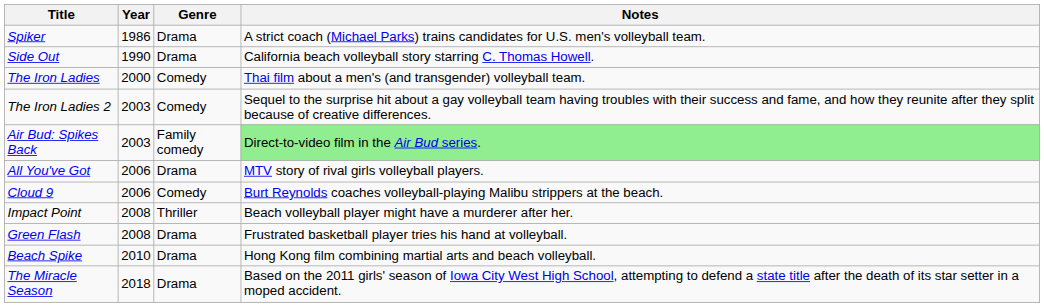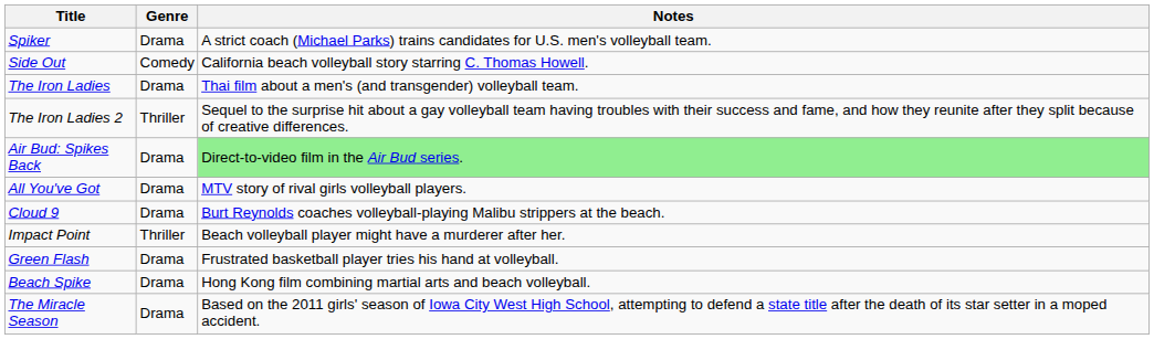- column: Year | 1986 | 1990 | 2000 | 2003 | 2003 | 2006 | 2006 | 2008 | 2008 | 2010 | 2018
Side Out | Genre: Drama -> Comedy
The Iron Ladies | Genre: Comedy -> Drama
The Iron Ladies 2 | Genre: Comedy -> Thriller
Air Bud: Spikes Back | Genre: Family comedy -> Drama
Cloud 9 | Genre: Comedy -> Drama
